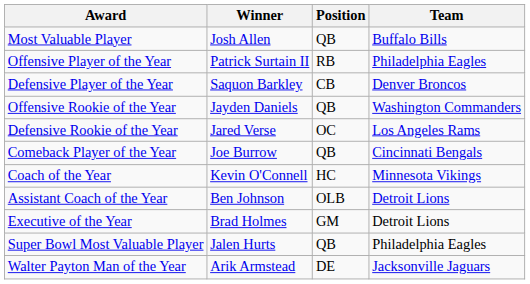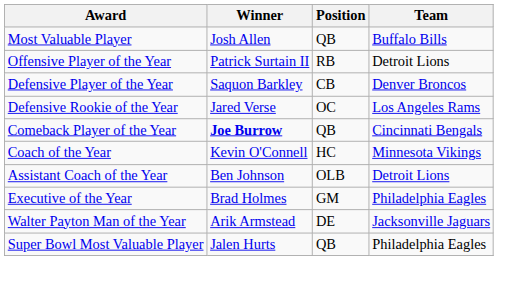Offensive Player of the Year | Team: Philadelphia Eagles -> Detroit Lions
- row: Offensive Rookie of the Year | Jayden Daniels | QB | Washington Commanders
Comeback Player of the Year | Winner: normal -> bold
Executive of the Year | Team: Detroit Lions -> Philadelphia Eagles
rows swapped: Super Bowl Most Valuable Player <-> Walter Payton Man of the Year
